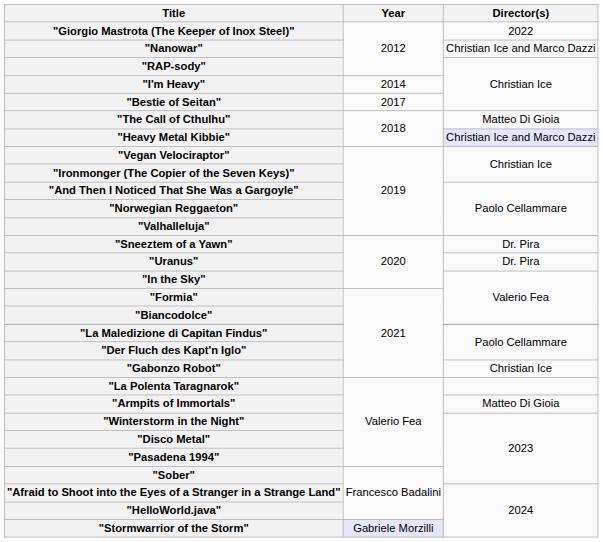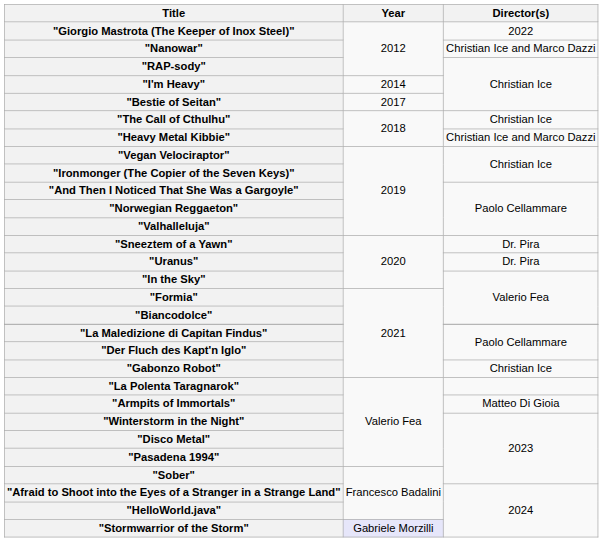"The Call of Cthulhu" | Director(s): Matteo Di Gioia -> Christian Ice
"Heavy Metal Kibbie" | Director(s): lavender background -> no background
